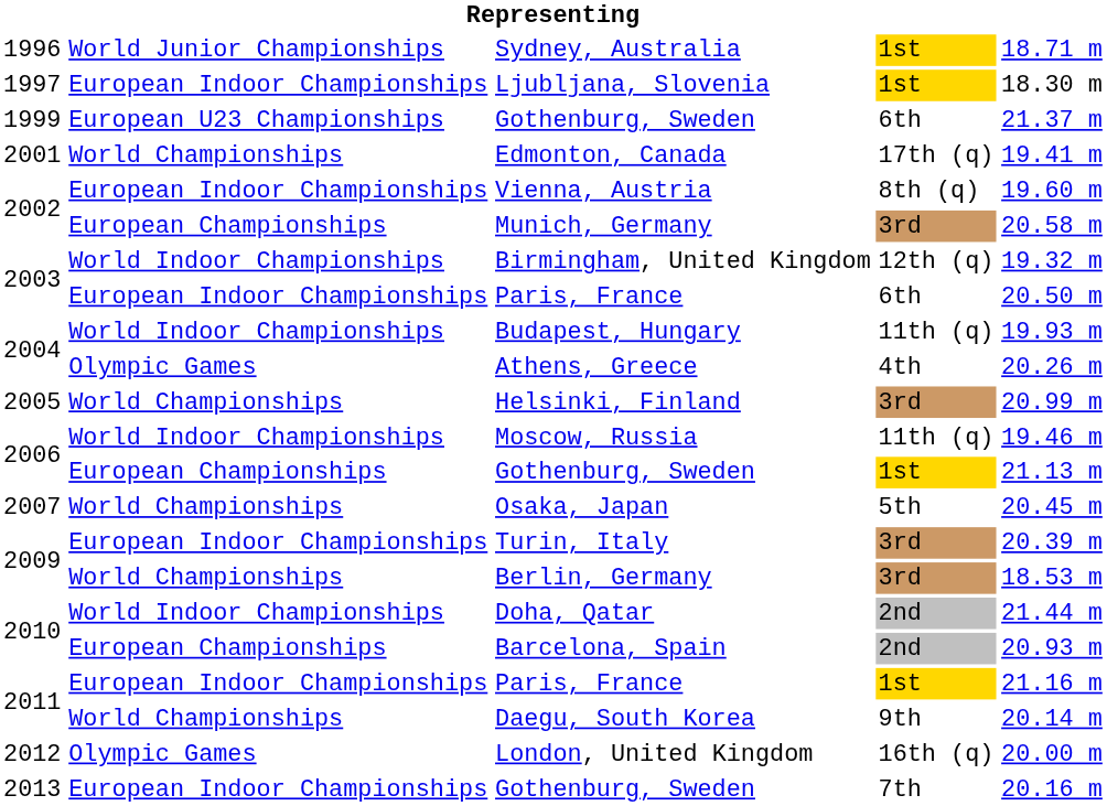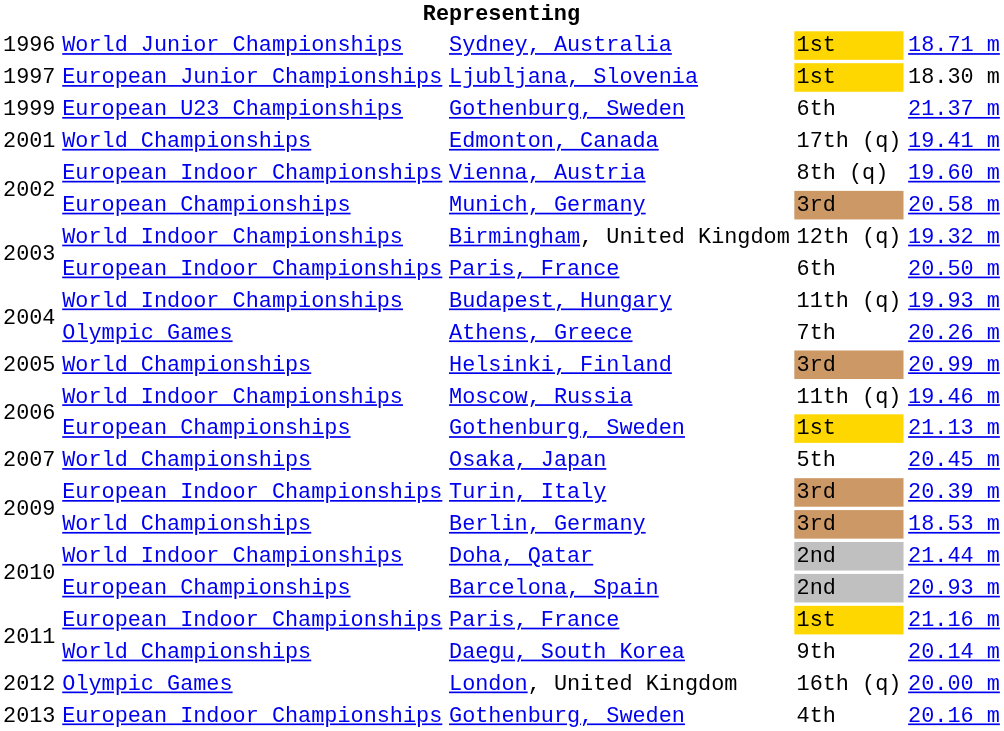Ljubljana, Slovenia | column 2: European Indoor Championships -> European Junior Championships
Athens, Greece | column 4: 4th -> 7th
2013 / Gothenburg, Sweden | column 4: 7th -> 4th
